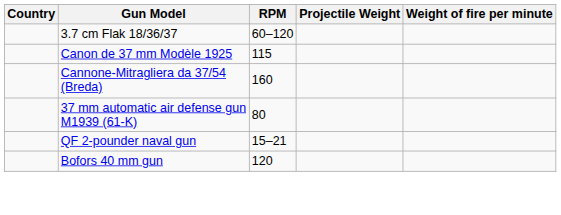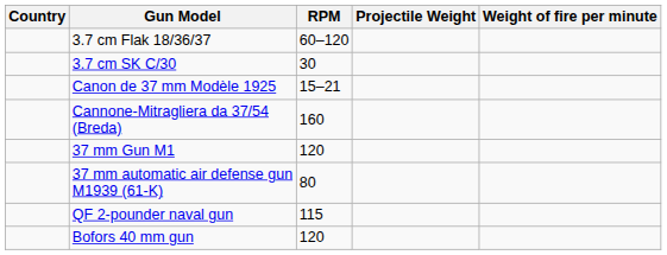+ row: 3.7 cm SK C/30 | 30
Canon de 37 mm Modèle 1925 | RPM: 115 -> 15–21
+ row: 37 mm Gun M1 | 120
QF 2-pounder naval gun | RPM: 15–21 -> 115
